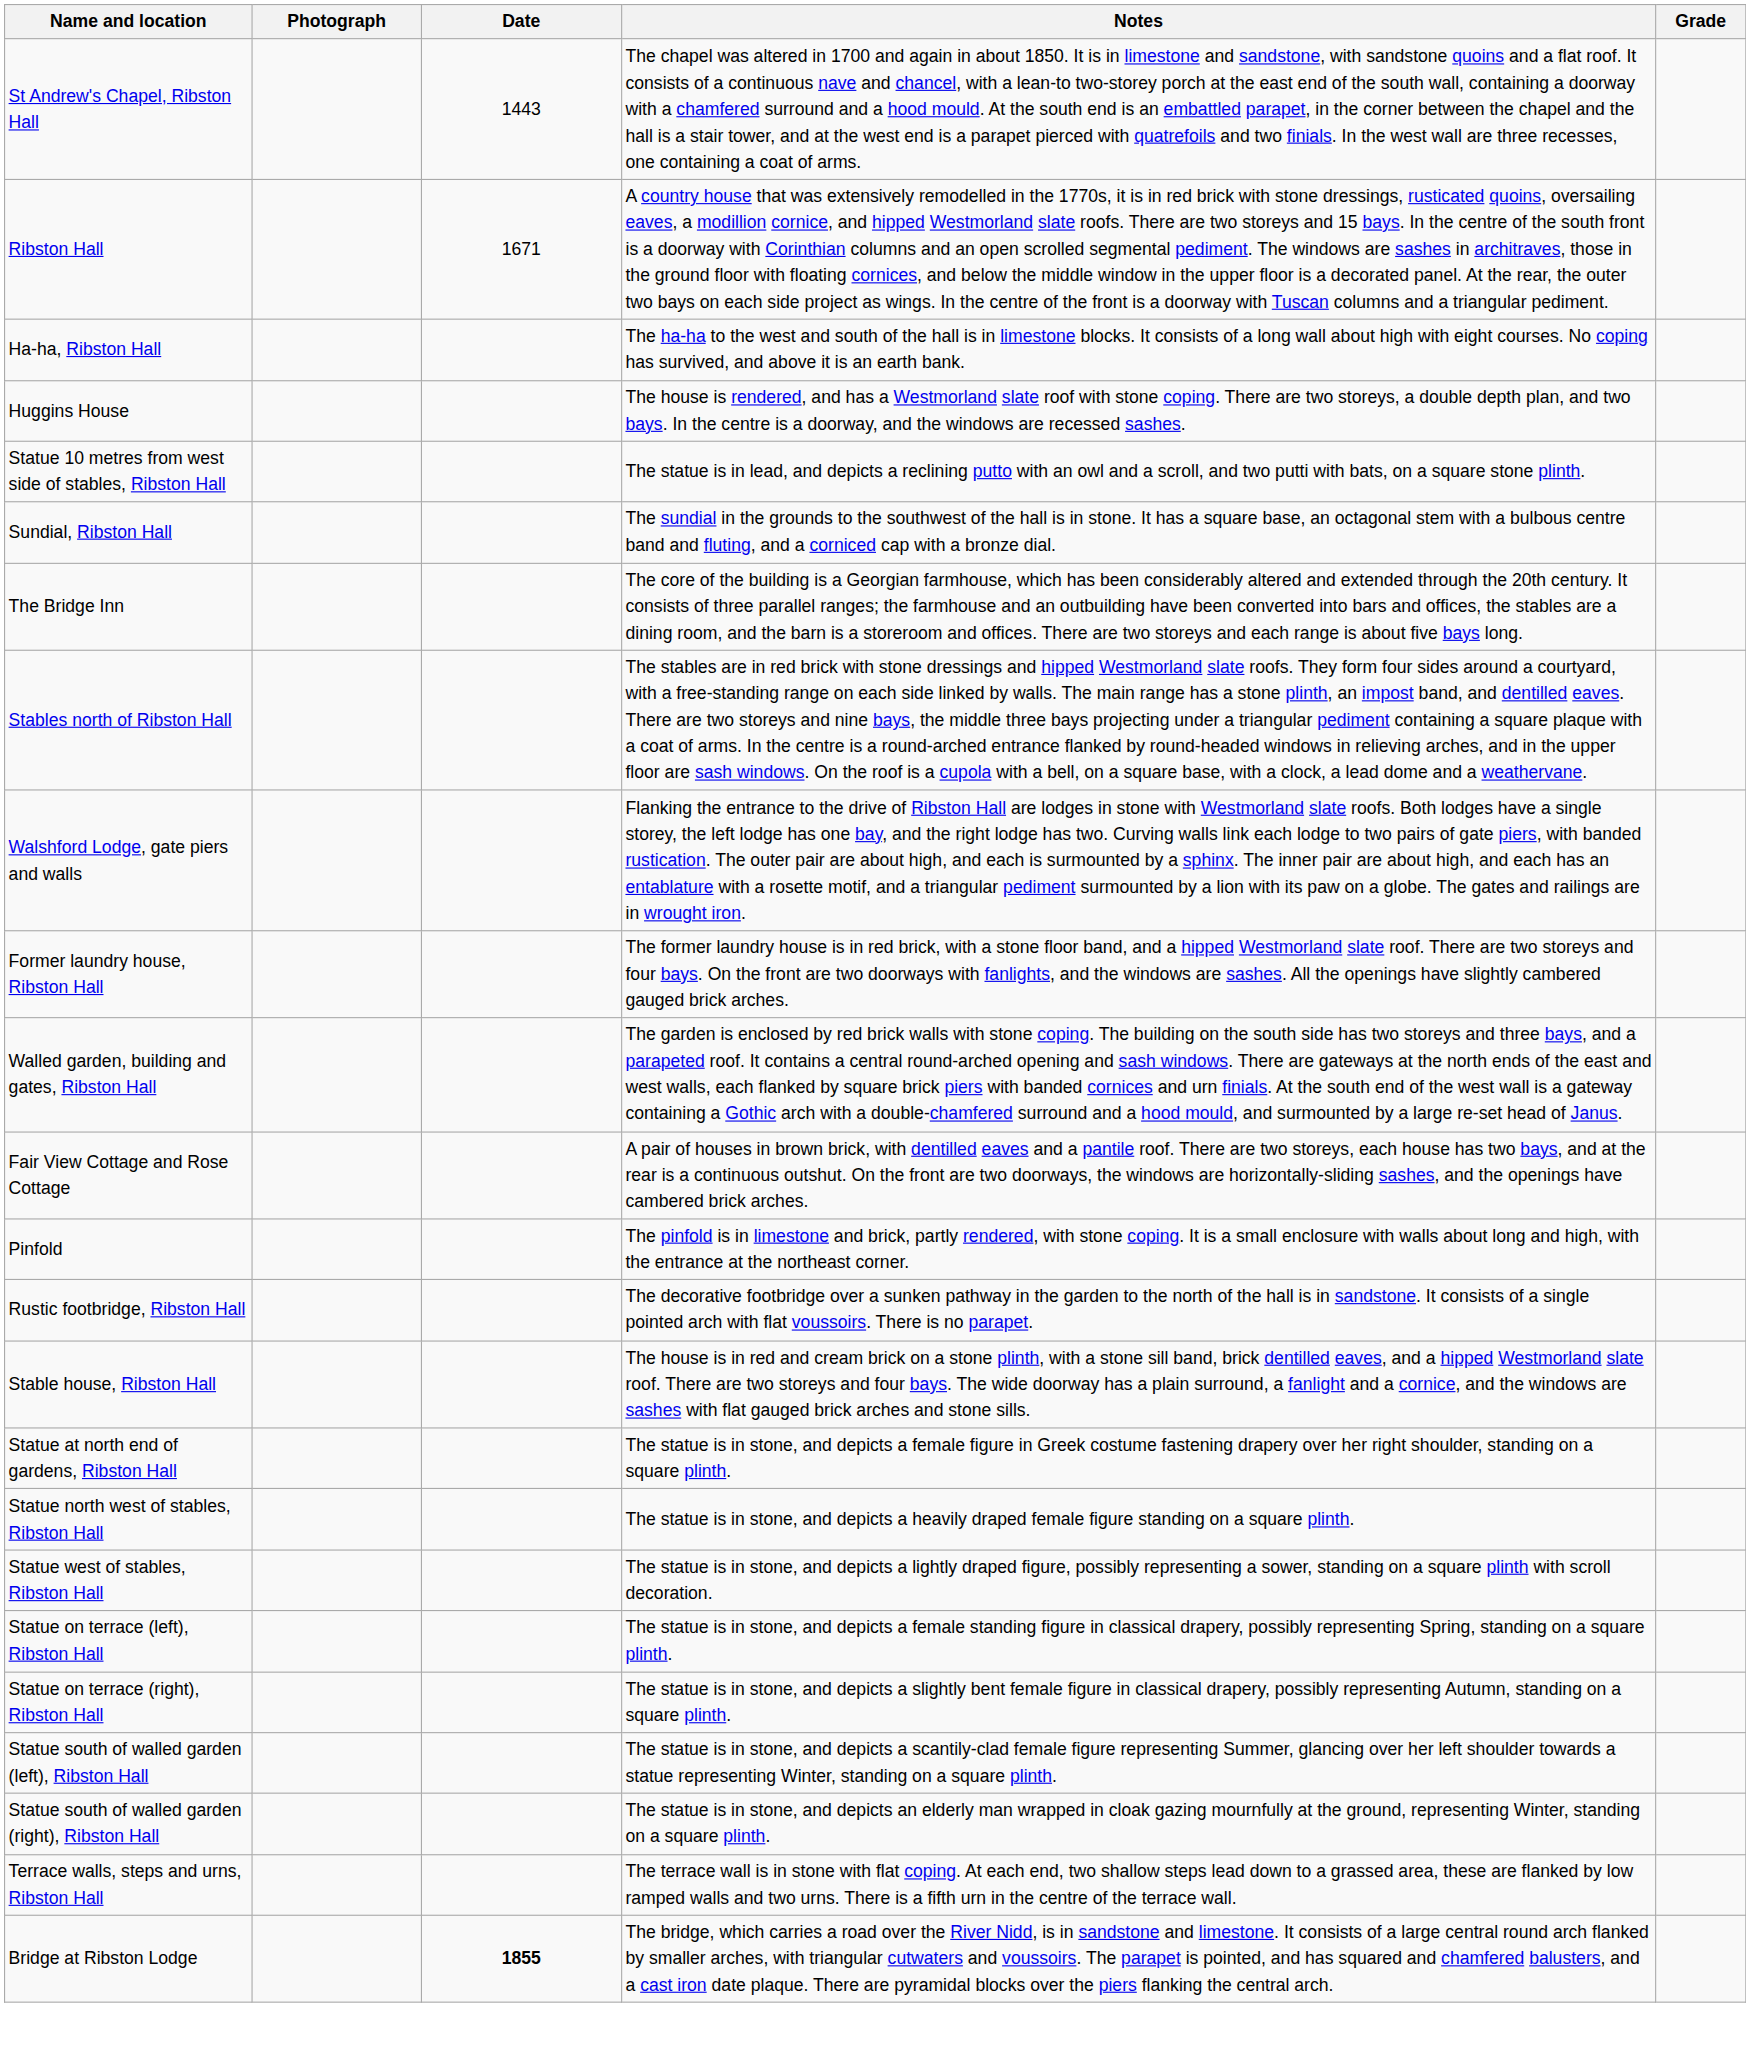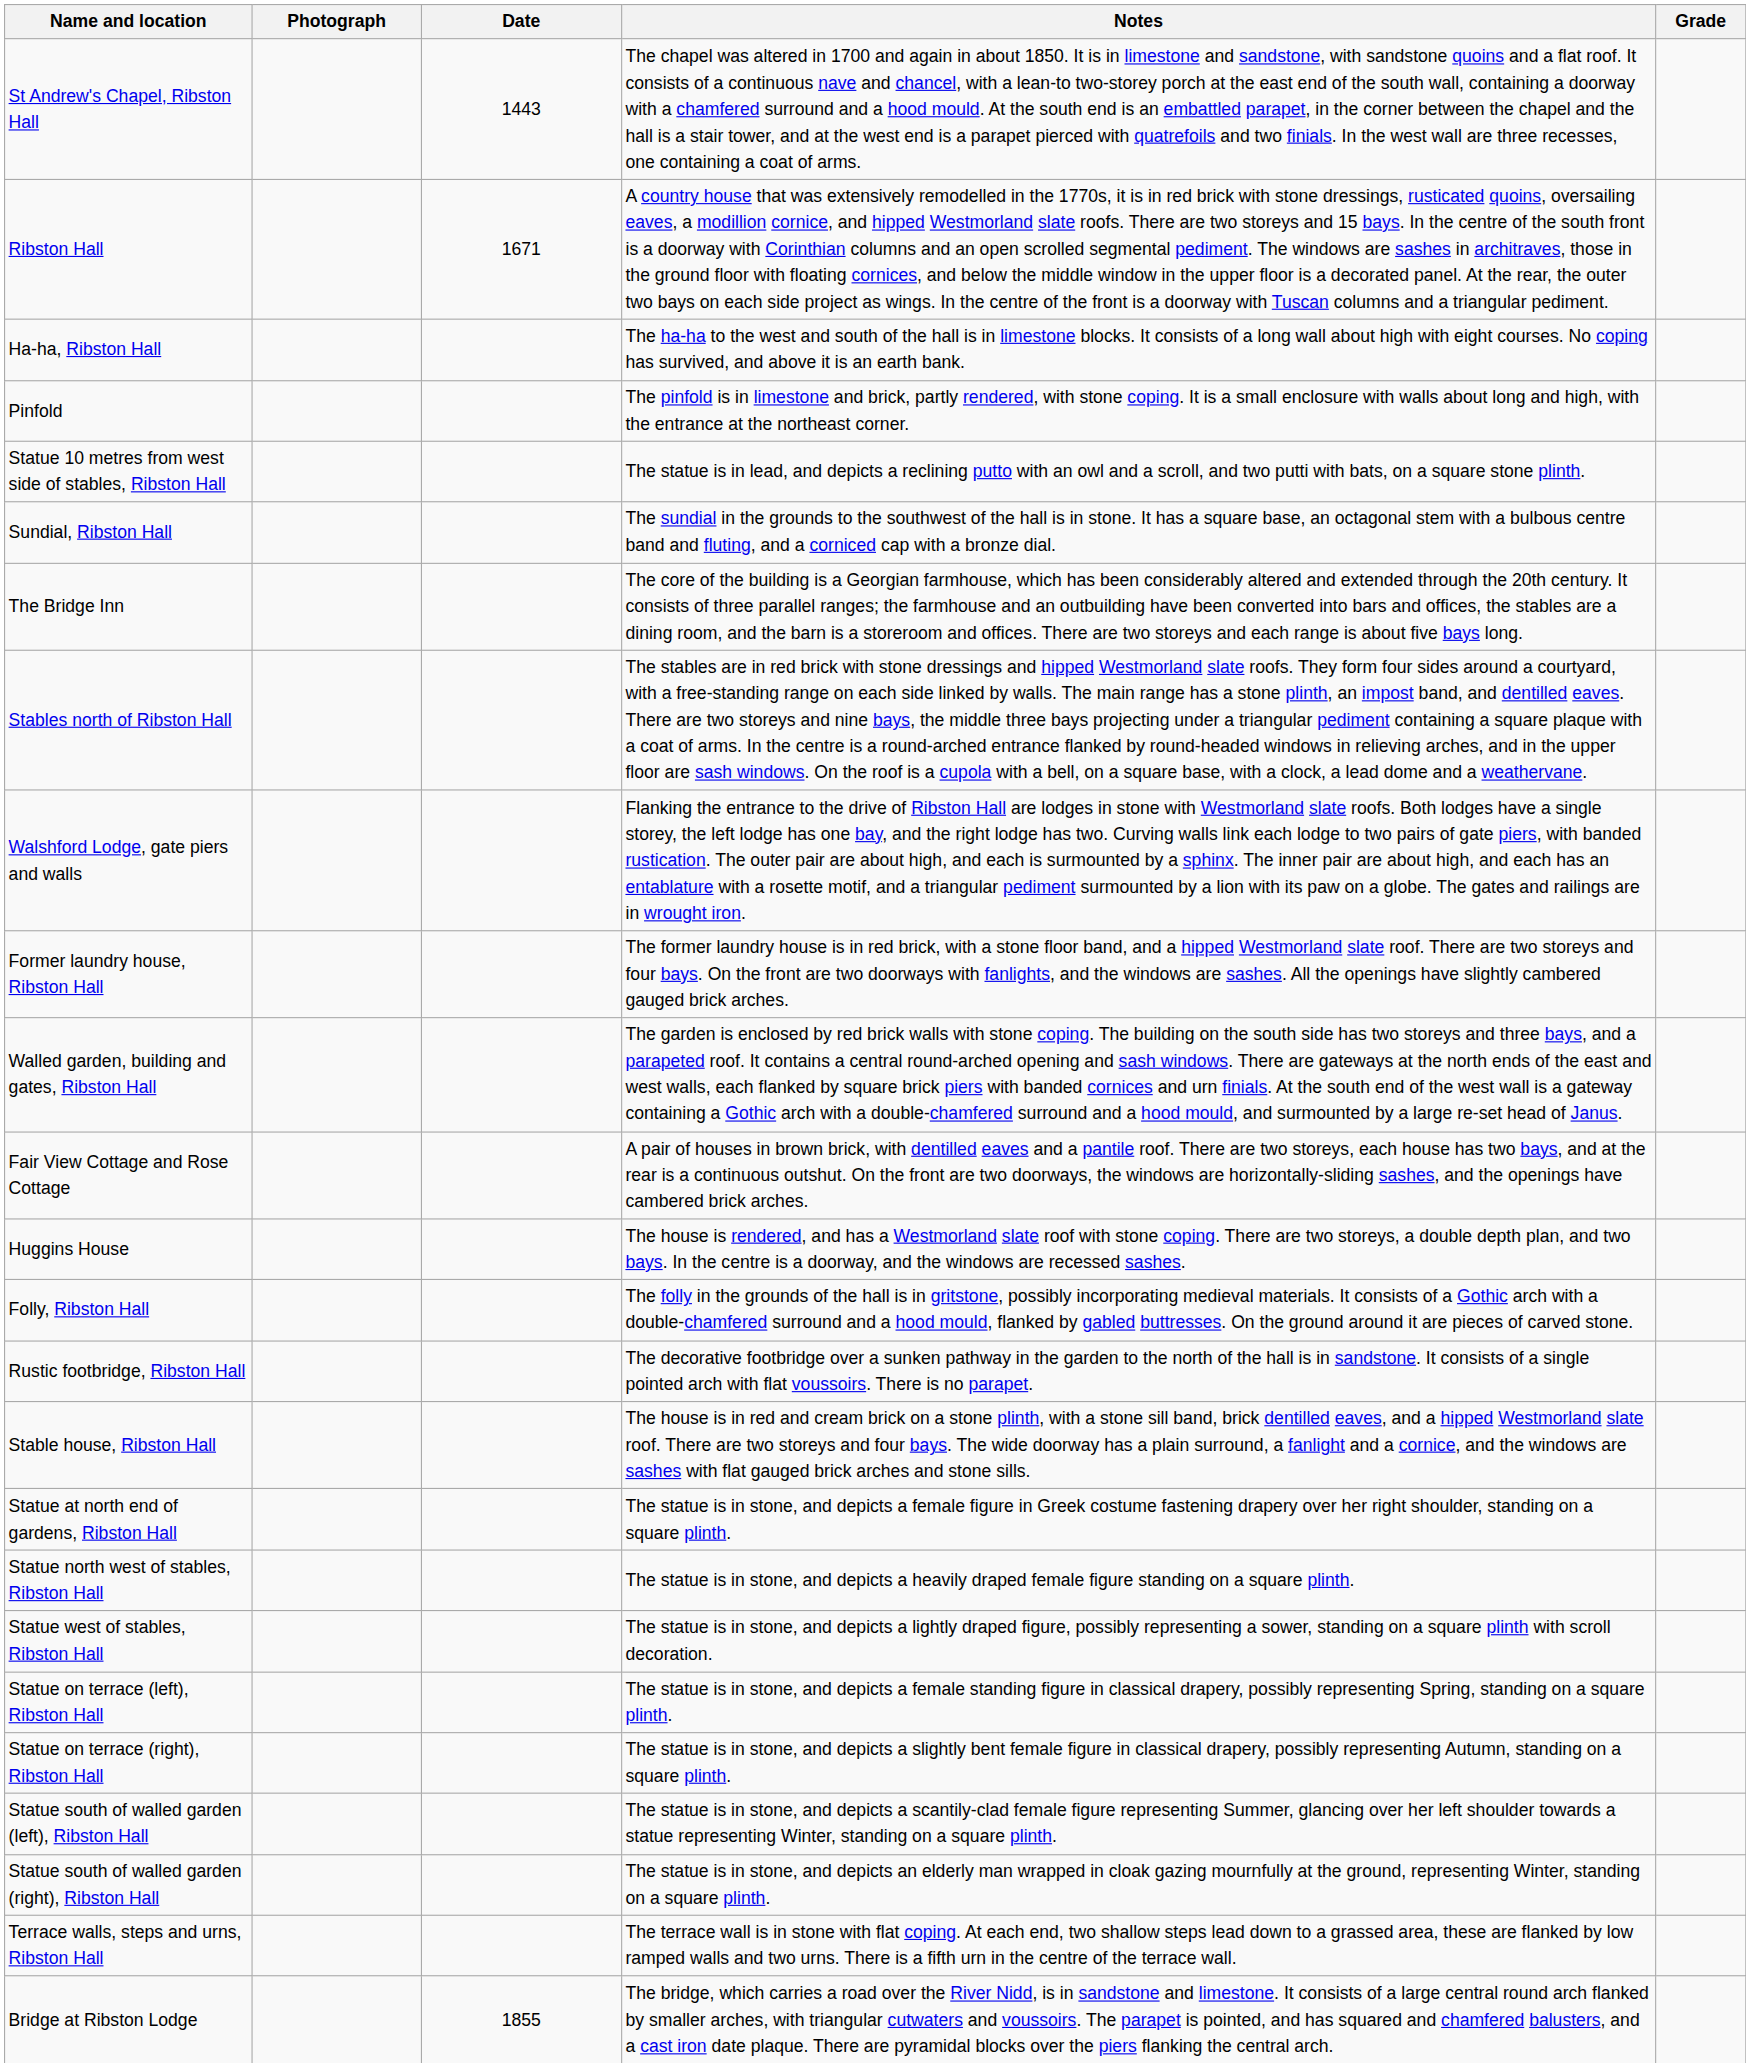rows swapped: Pinfold <-> Huggins House
+ row: Folly, Ribston Hall | The folly in the grounds of the hall is in gritstone, possibly incorporating medieval materials. It consists of a Gothic arch with a double-chamfered surround and a hood mould, flanked by gabled buttresses. On the ground around it are pieces of carved stone.
Bridge at Ribston Lodge | Date: bold -> normal
